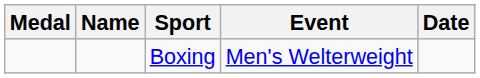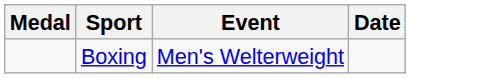- column: Name
